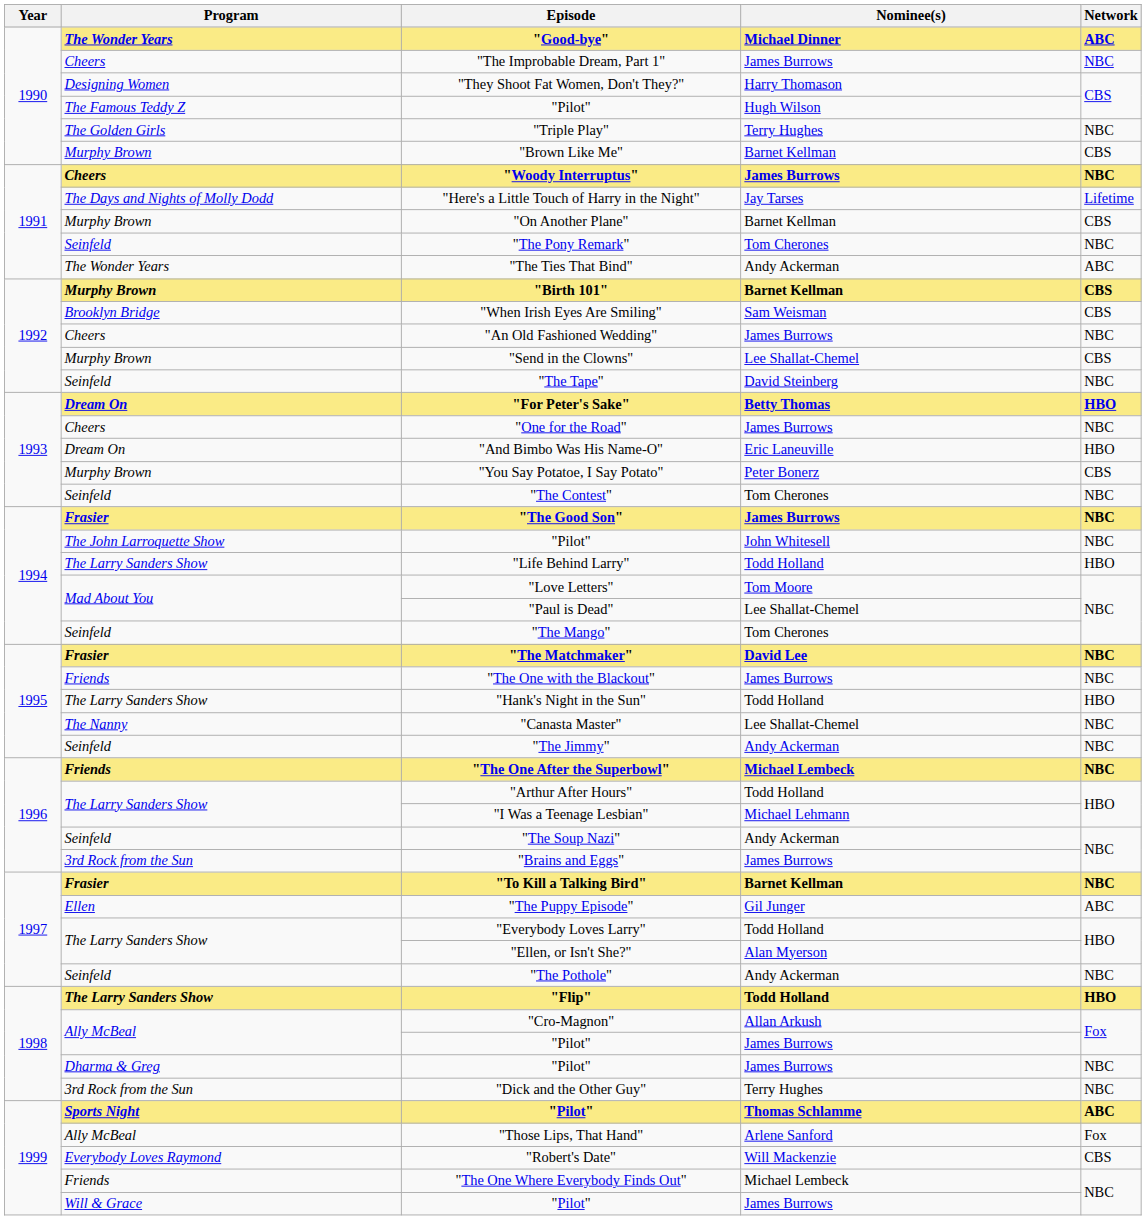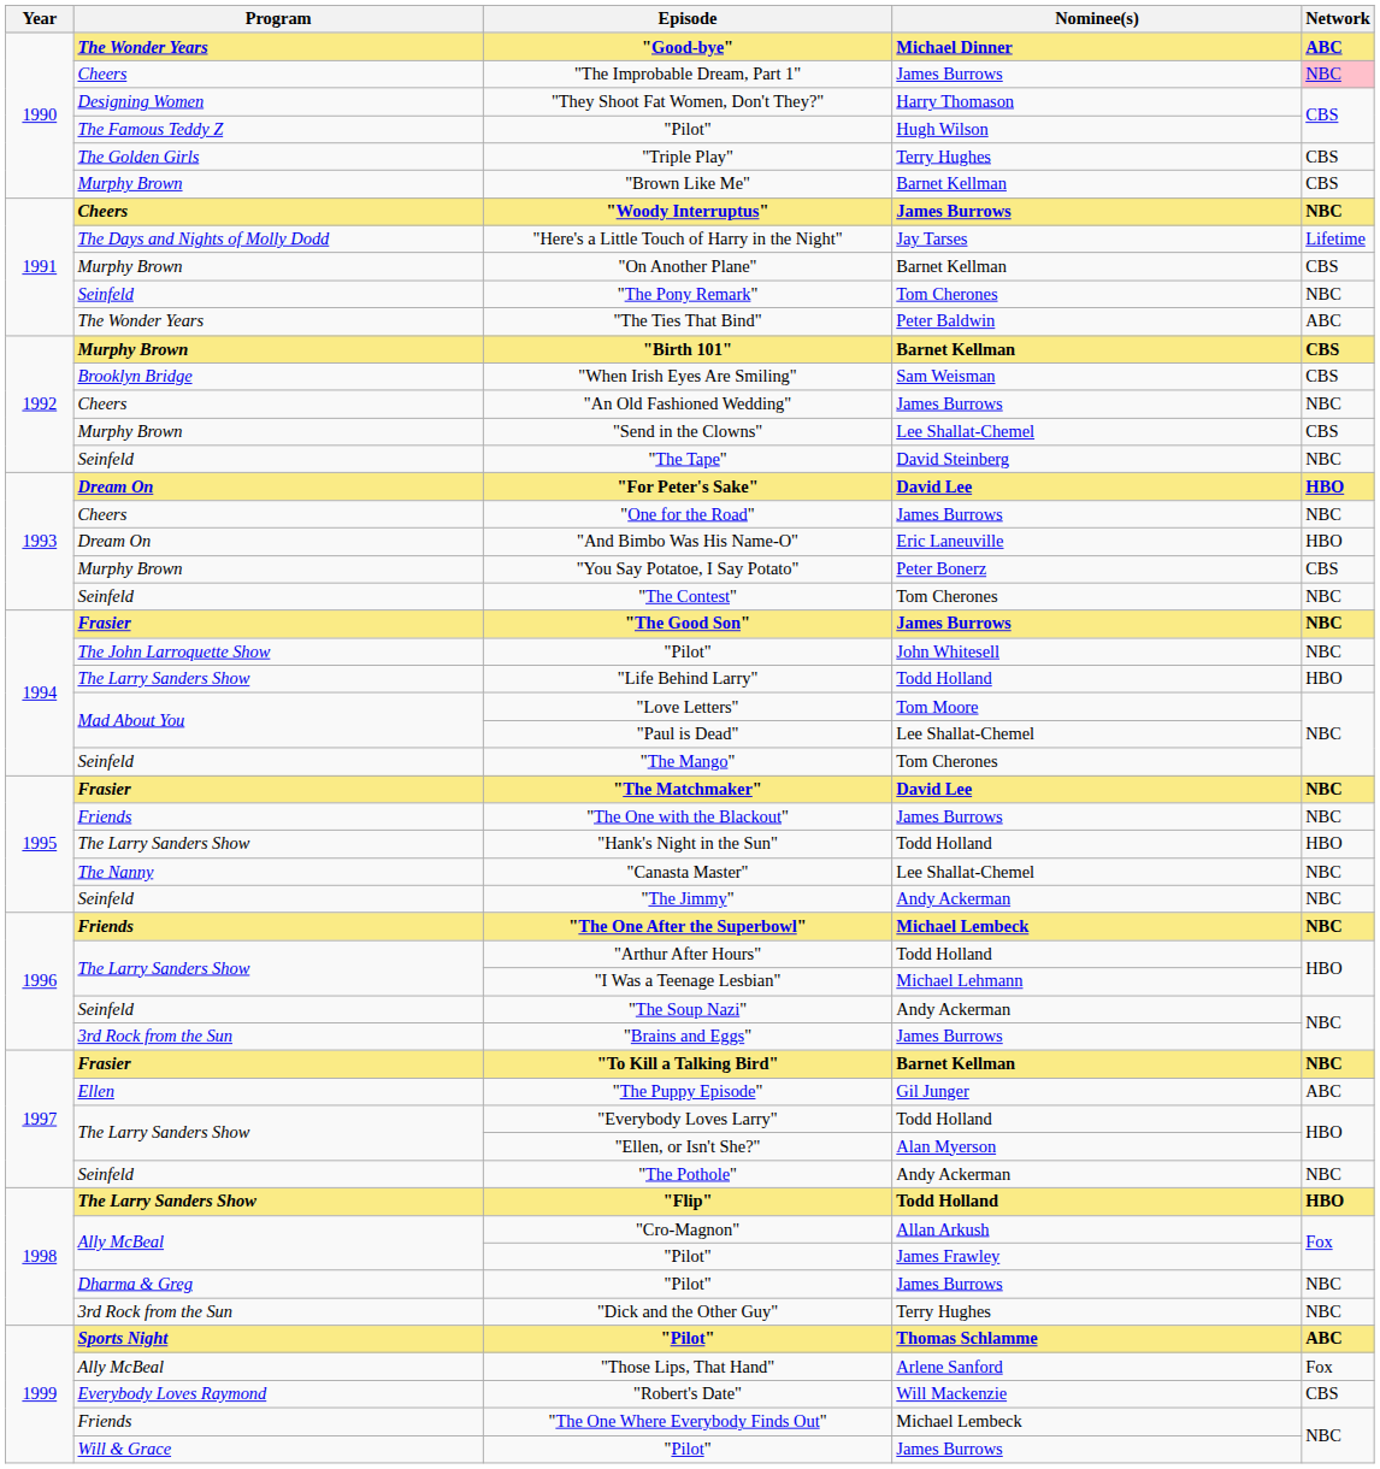"The Improbable Dream, Part 1" | Network: no background -> pink background
"Triple Play" | Network: NBC -> CBS
"The Ties That Bind" | Nominee(s): Andy Ackerman -> Peter Baldwin
"For Peter's Sake" | Nominee(s): Betty Thomas -> David Lee
Ally McBeal / "Pilot" | Nominee(s): James Burrows -> James Frawley
